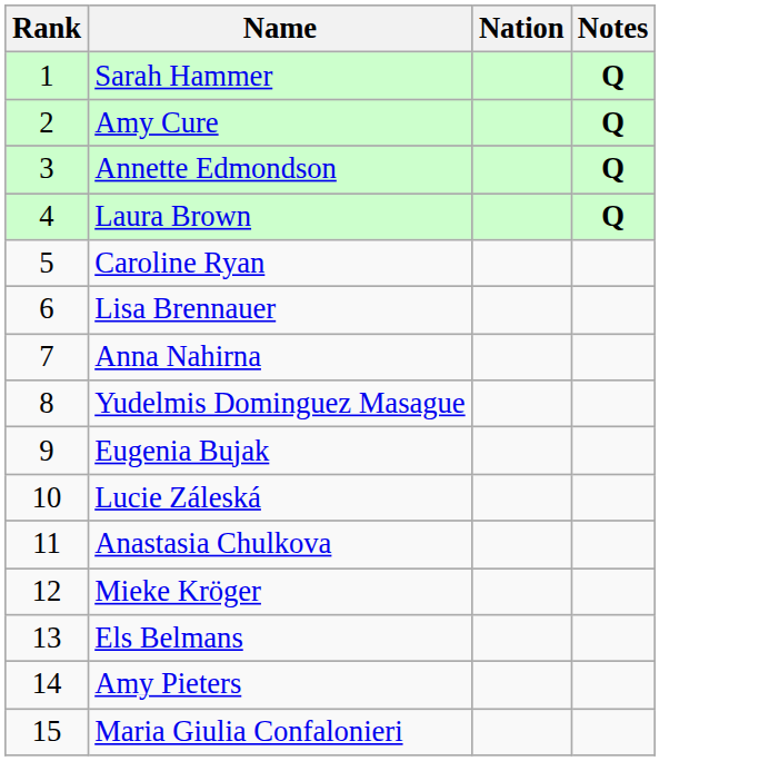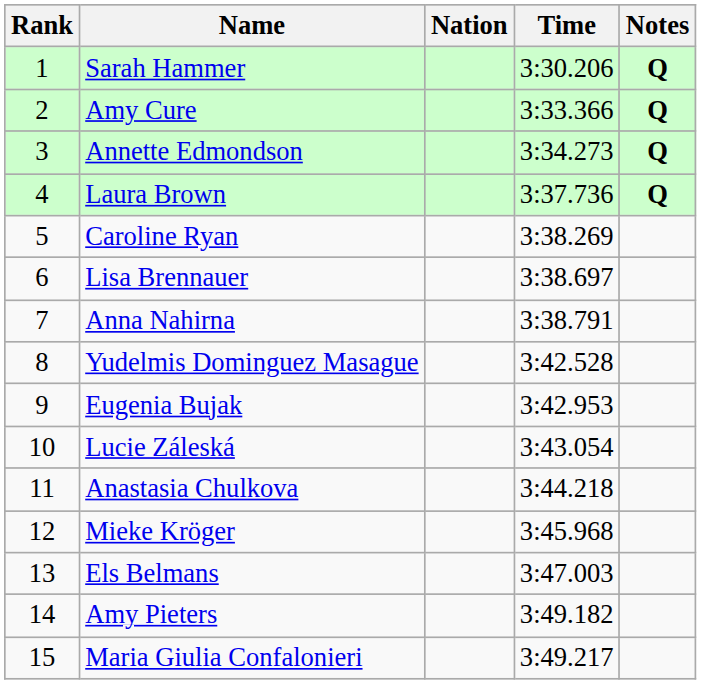+ column: Time | 3:30.206 | 3:33.366 | 3:34.273 | 3:37.736 | 3:38.269 | 3:38.697 | 3:38.791 | 3:42.528 | 3:42.953 | 3:43.054 | 3:44.218 | 3:45.968 | 3:47.003 | 3:49.182 | 3:49.217
